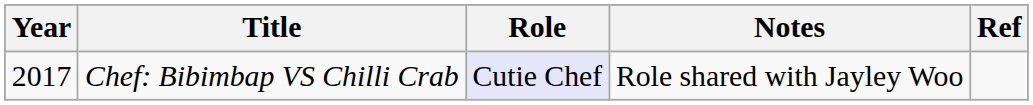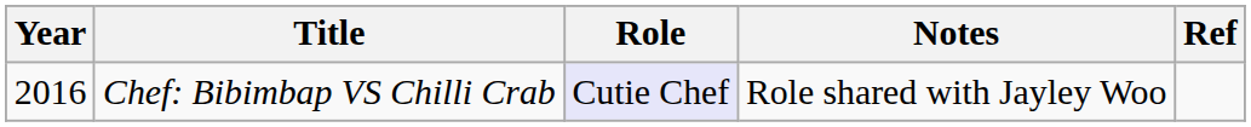Chef: Bibimbap VS Chilli Crab | Year: 2017 -> 2016
